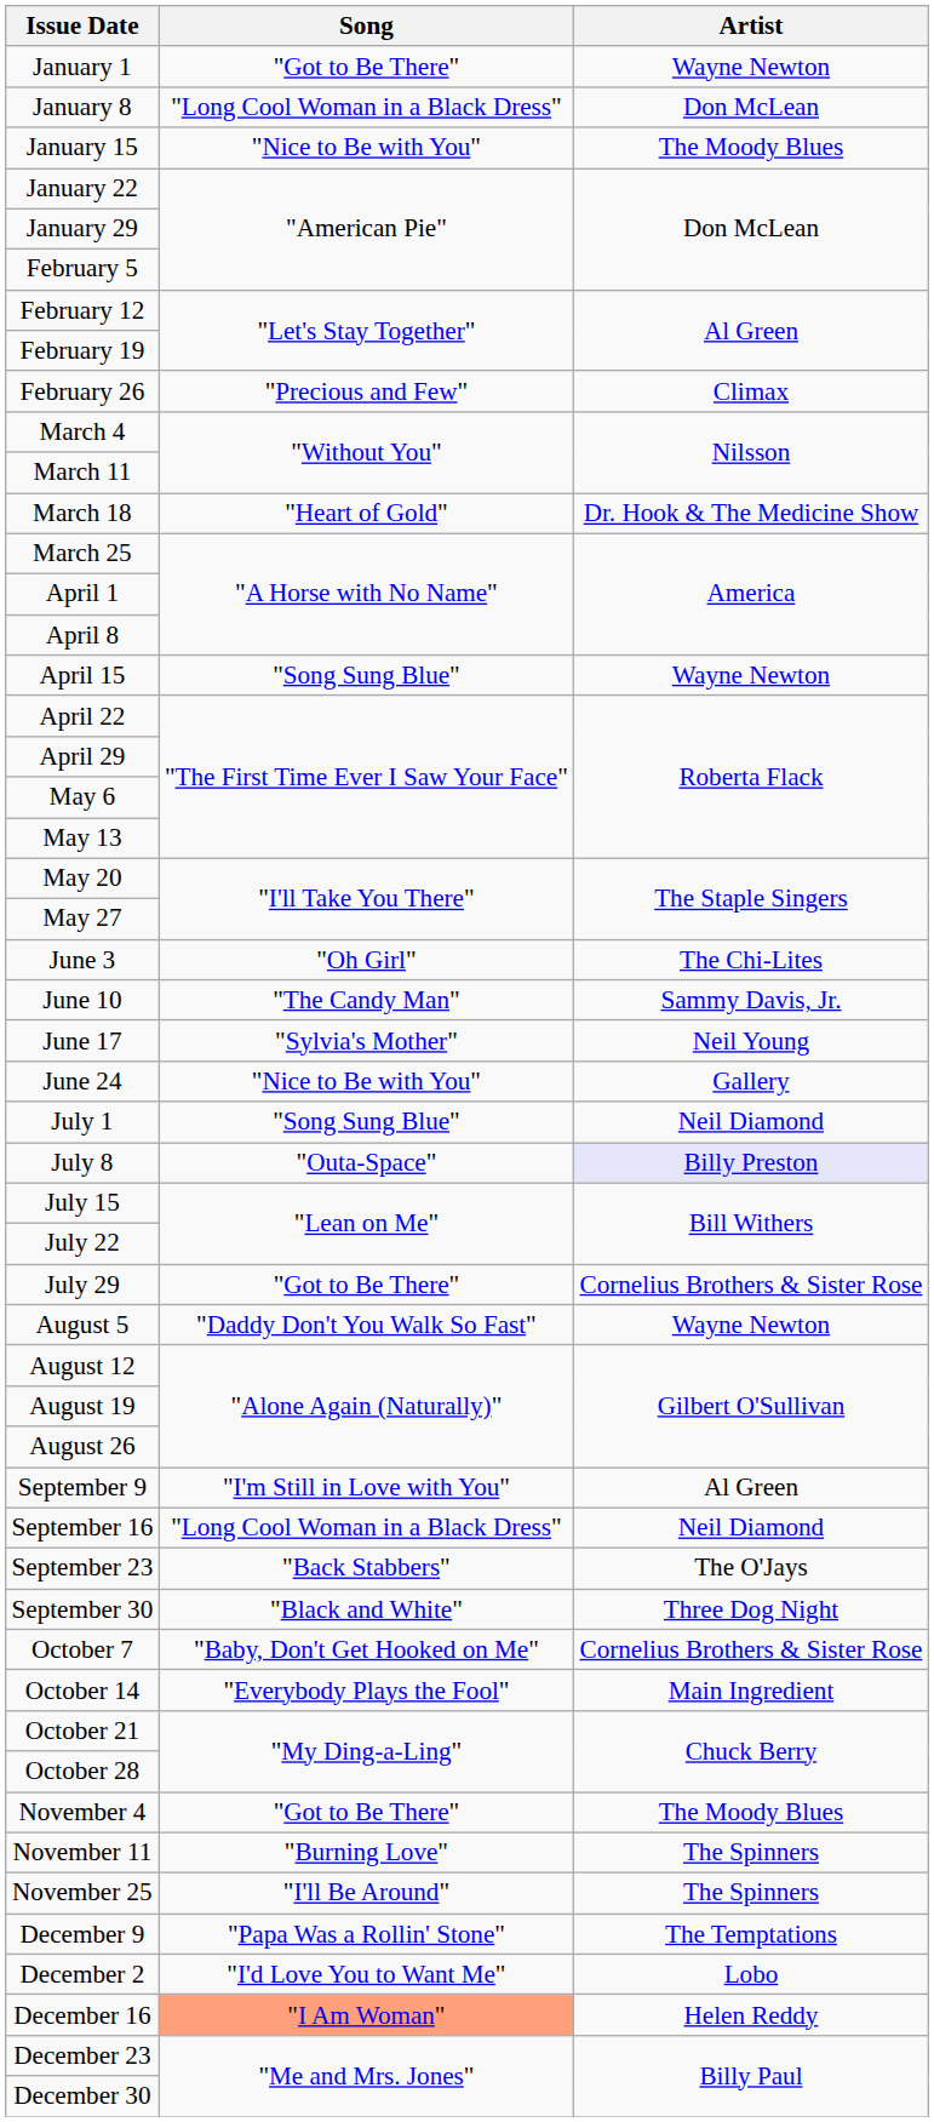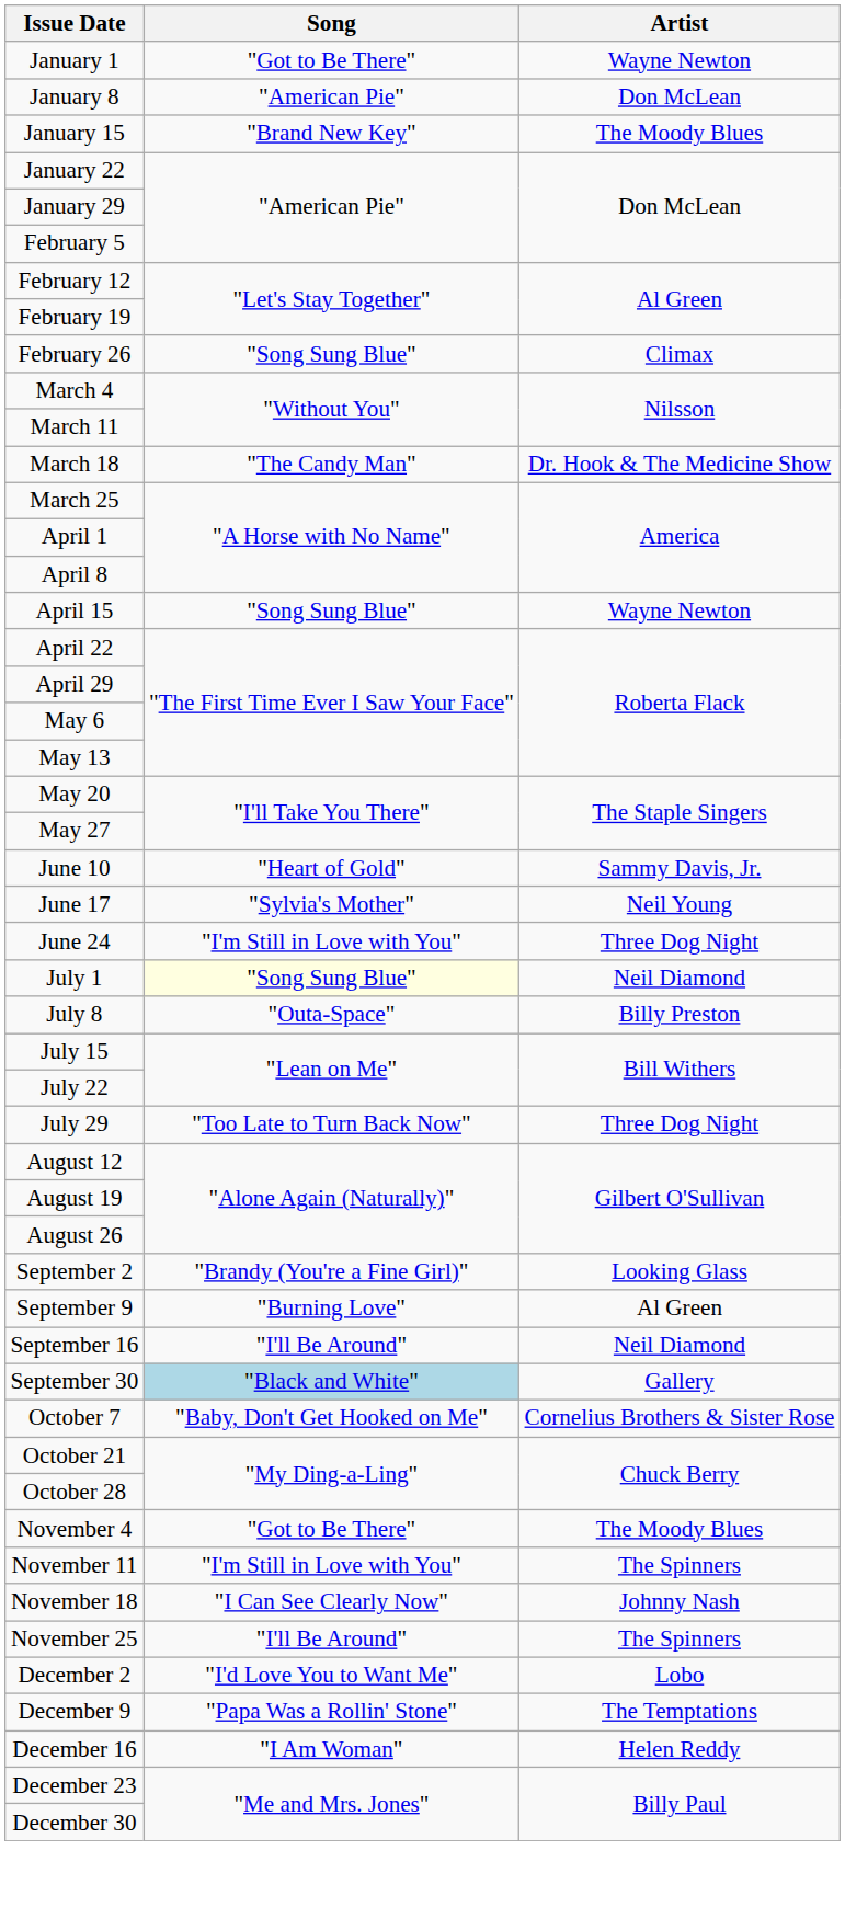January 8 | Song: "Long Cool Woman in a Black Dress" -> "American Pie"
January 15 | Song: "Nice to Be with You" -> "Brand New Key"
February 26 | Song: "Precious and Few" -> "Song Sung Blue"
March 18 | Song: "Heart of Gold" -> "The Candy Man"
- row: June 3 | "Oh Girl" | The Chi-Lites
June 10 | Song: "The Candy Man" -> "Heart of Gold"
June 24 | Song: "Nice to Be with You" -> "I'm Still in Love with You"
June 24 | Artist: Gallery -> Three Dog Night
July 1 | Song: no background -> lightyellow background
July 8 | Artist: lavender background -> no background
July 29 | Song: "Got to Be There" -> "Too Late to Turn Back Now"
July 29 | Artist: Cornelius Brothers & Sister Rose -> Three Dog Night
- row: August 5 | "Daddy Don't You Walk So Fast" | Wayne Newton
+ row: September 2 | "Brandy (You're a Fine Girl)" | Looking Glass
September 9 | Song: "I'm Still in Love with You" -> "Burning Love"
September 16 | Song: "Long Cool Woman in a Black Dress" -> "I'll Be Around"
- row: September 23 | "Back Stabbers" | The O'Jays
September 30 | Song: no background -> lightblue background
September 30 | Artist: Three Dog Night -> Gallery
- row: October 14 | "Everybody Plays the Fool" | Main Ingredient
November 11 | Song: "Burning Love" -> "I'm Still in Love with You"
+ row: November 18 | "I Can See Clearly Now" | Johnny Nash
rows swapped: December 2 <-> December 9
December 16 | Song: lightsalmon background -> no background
